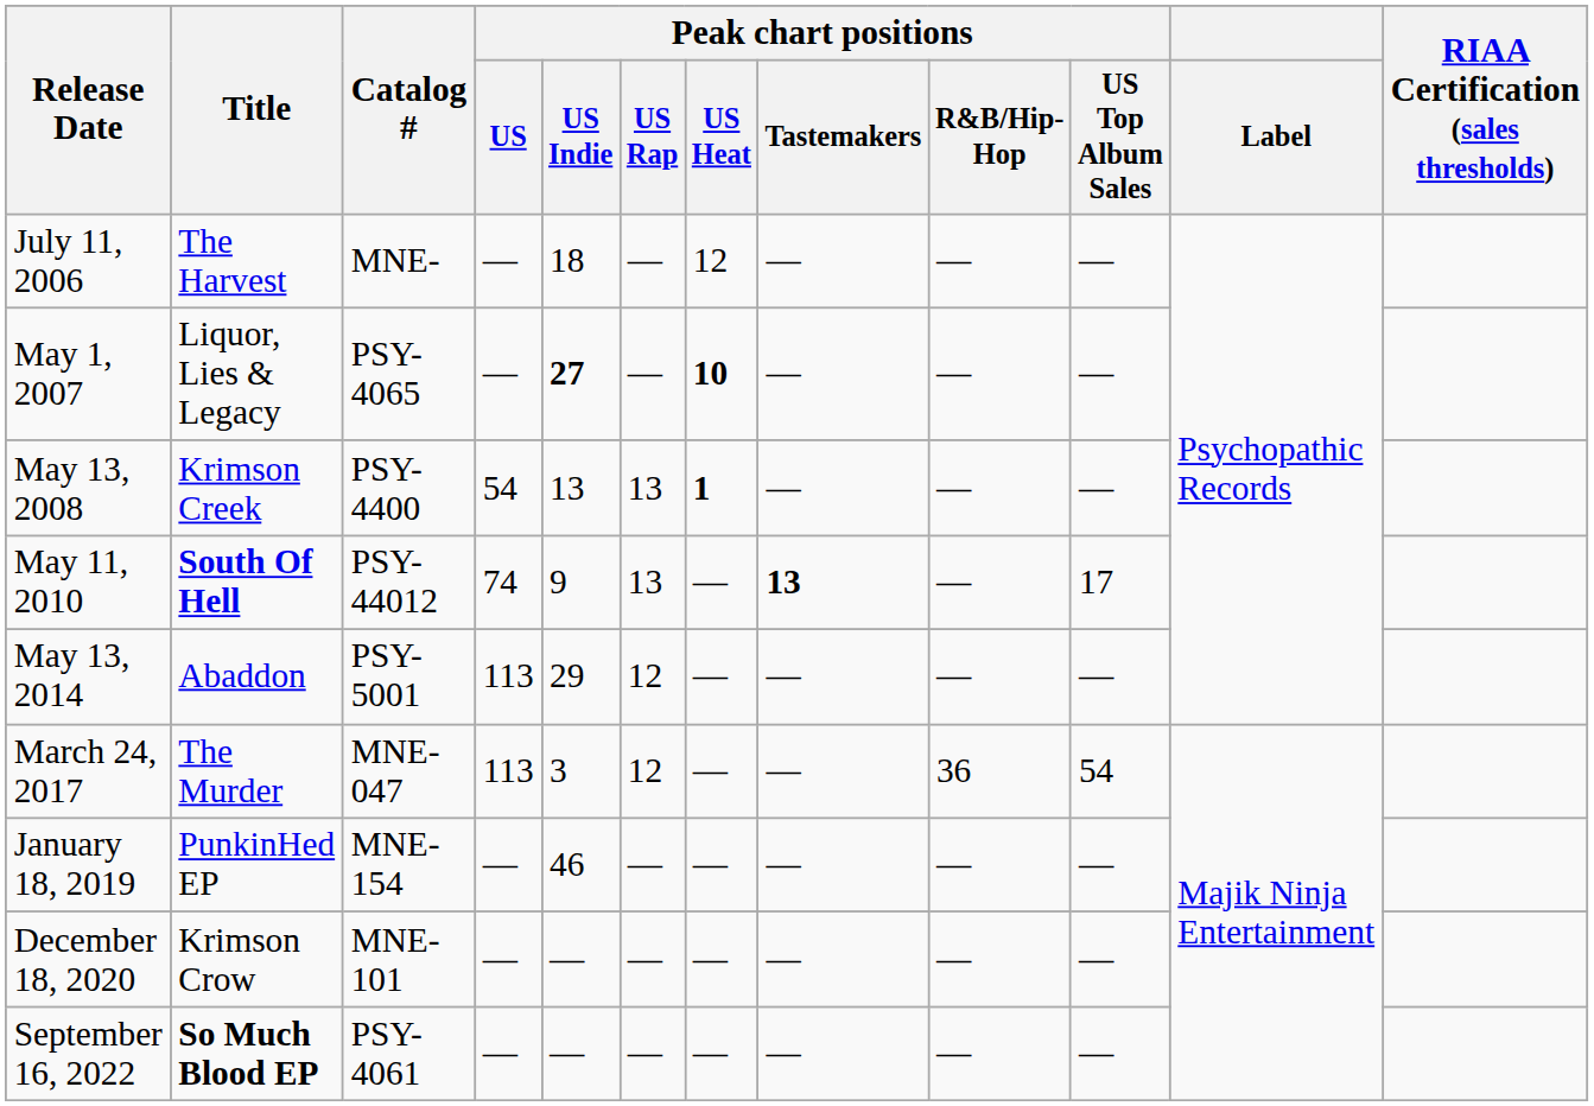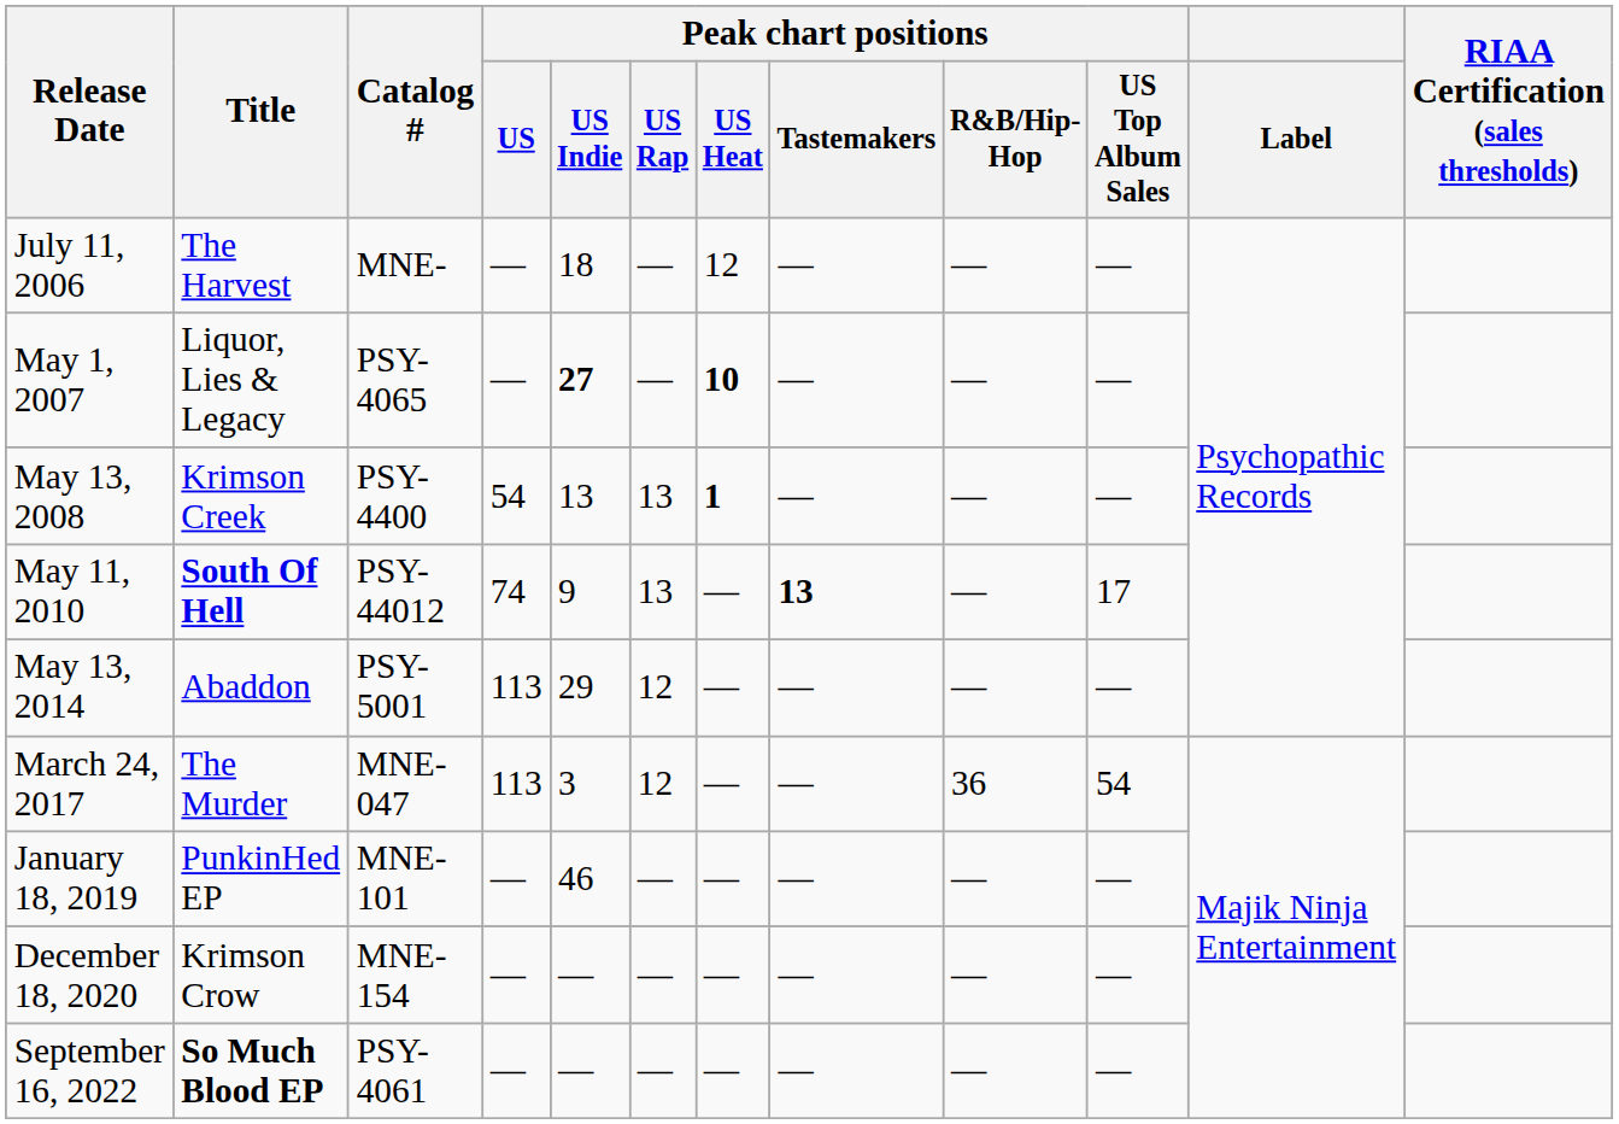January 18, 2019 | Catalog #: MNE-154 -> MNE-101
December 18, 2020 | Catalog #: MNE-101 -> MNE-154
